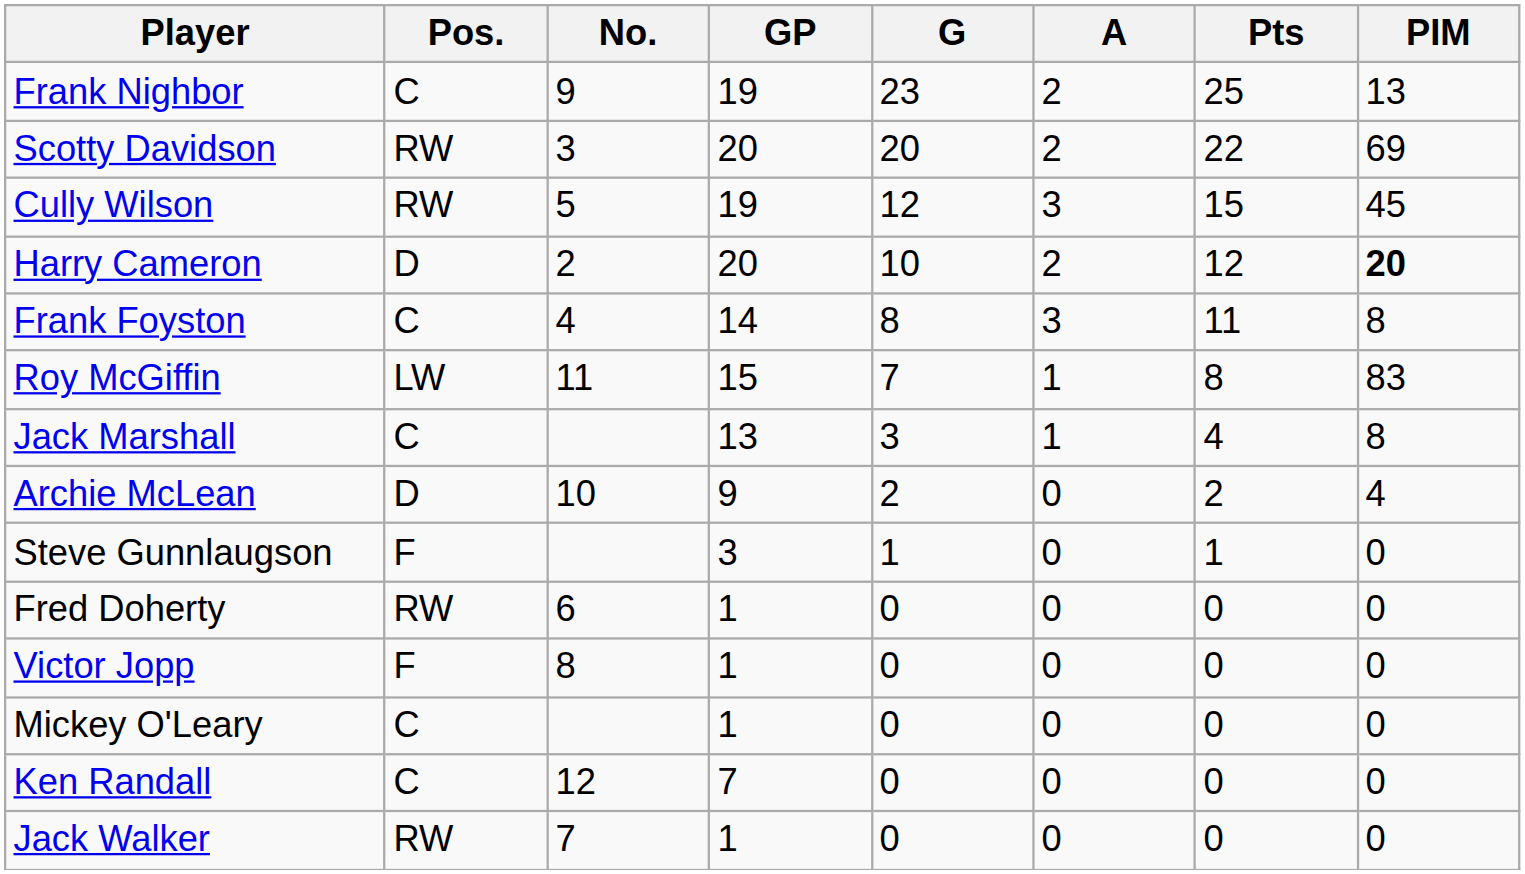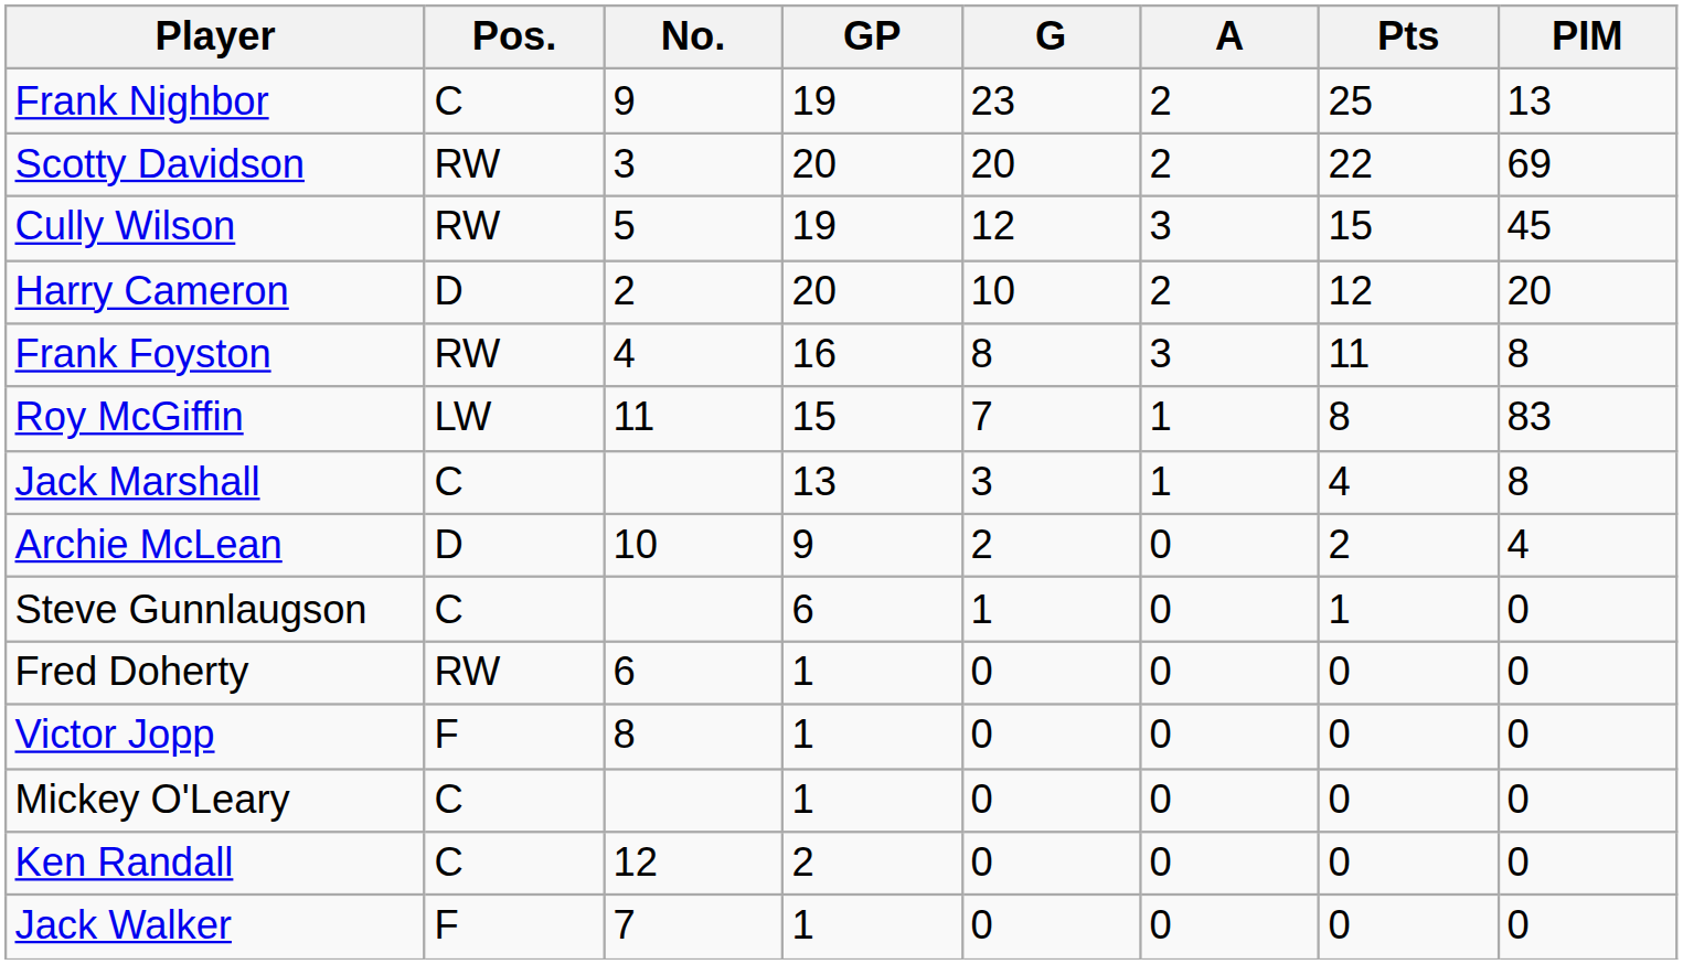Harry Cameron | PIM: bold -> normal
Frank Foyston | Pos.: C -> RW
Frank Foyston | GP: 14 -> 16
Steve Gunnlaugson | Pos.: F -> C
Steve Gunnlaugson | GP: 3 -> 6
Ken Randall | GP: 7 -> 2
Jack Walker | Pos.: RW -> F
